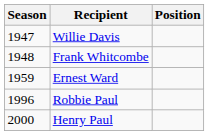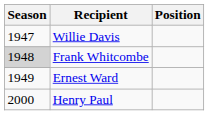Frank Whitcombe | Season: no background -> lightgrey background
Ernest Ward | Season: 1959 -> 1949
- row: 1996 | Robbie Paul
